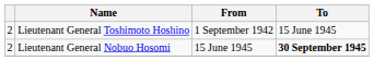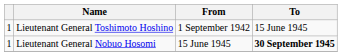Lieutenant General Toshimoto Hoshino | column 1: 2 -> 1
Lieutenant General Nobuo Hosomi | column 1: 2 -> 1
